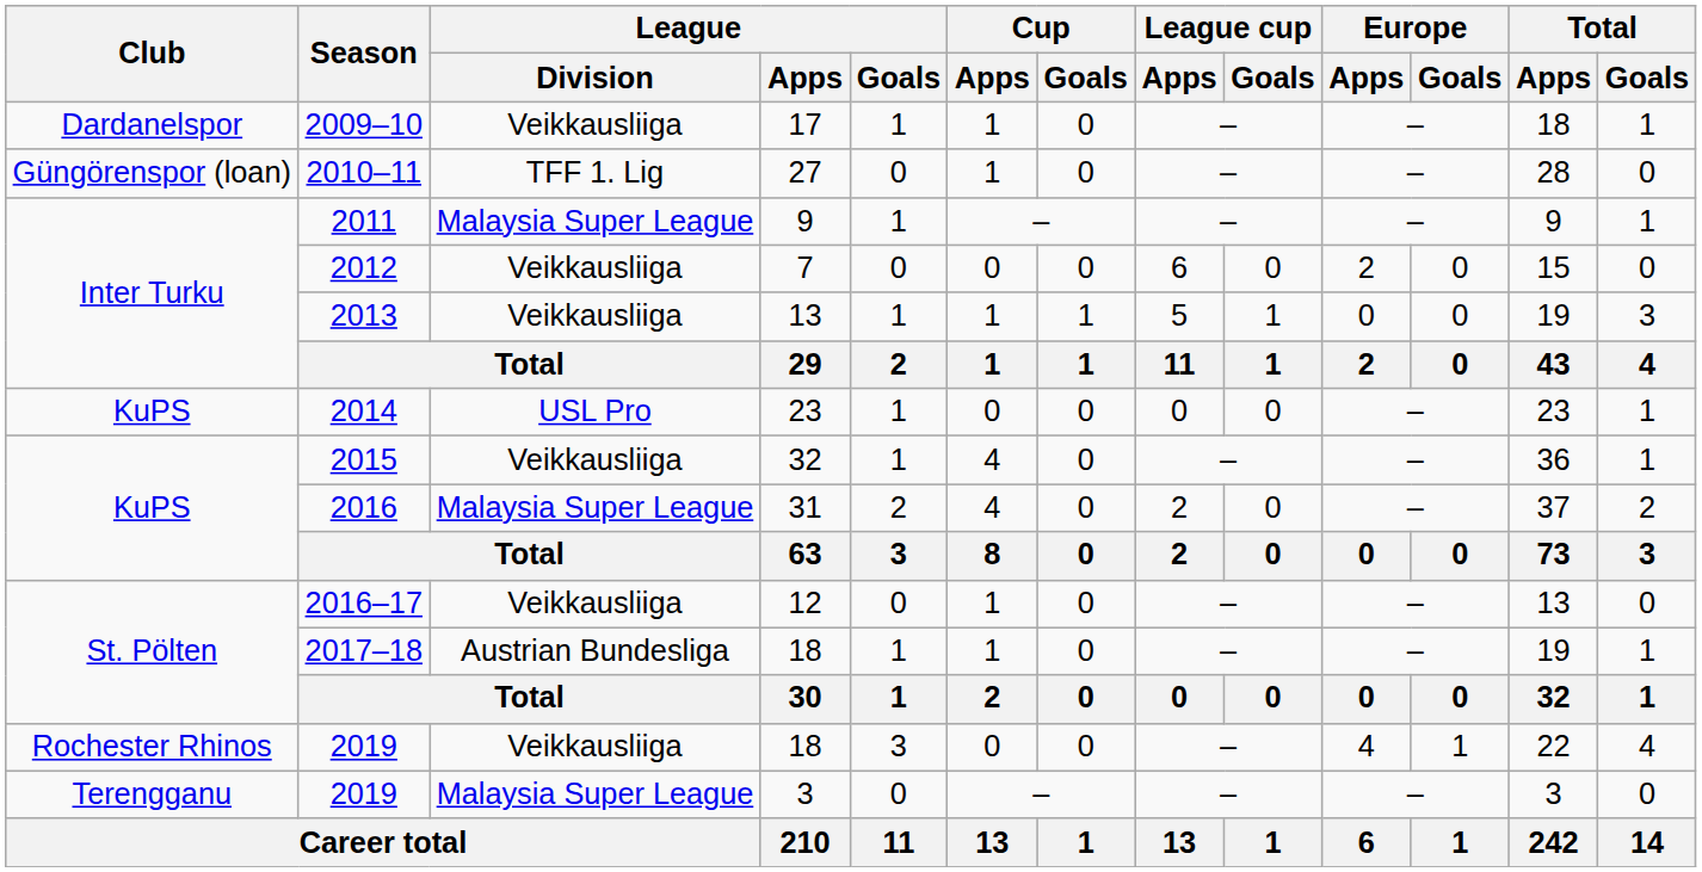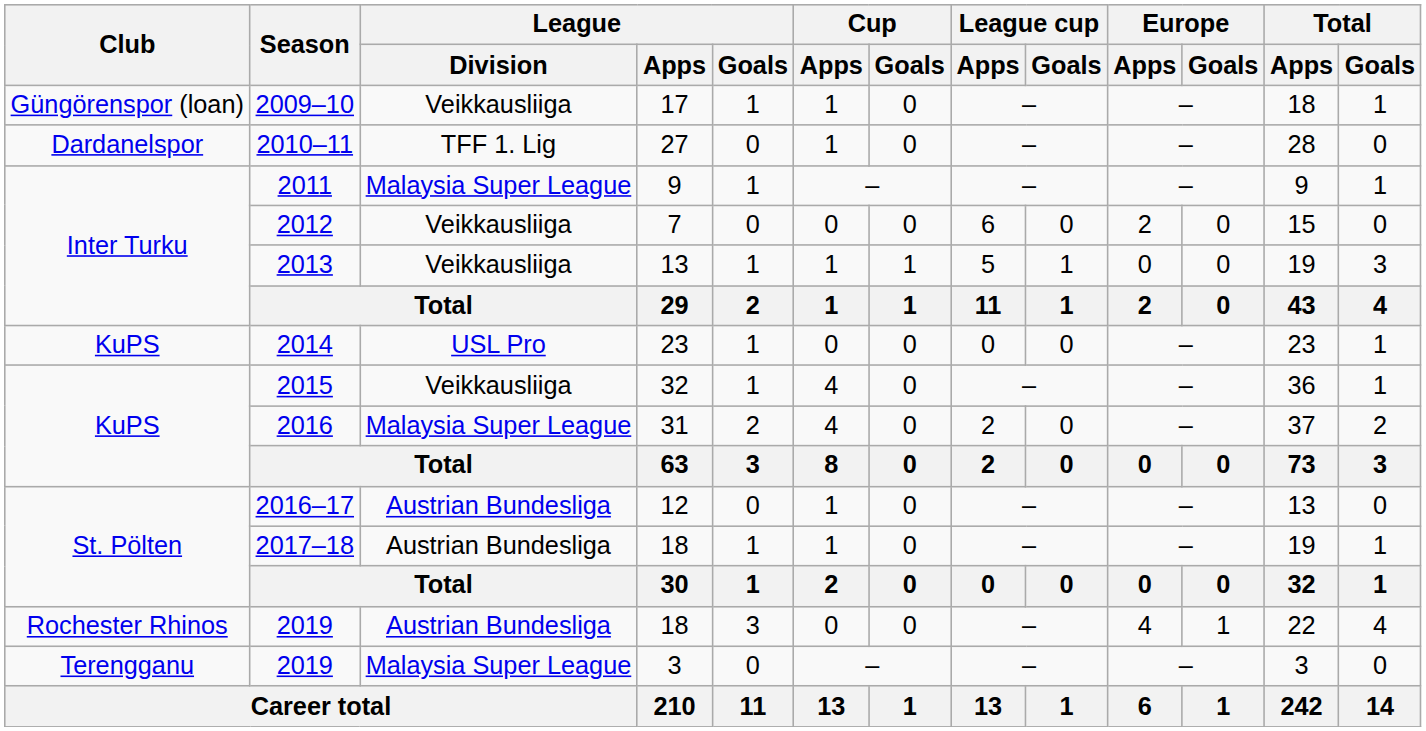2009–10 | Club: Dardanelspor -> Güngörenspor (loan)
2010–11 | Club: Güngörenspor (loan) -> Dardanelspor
2016–17 | League / Division: Veikkausliiga -> Austrian Bundesliga
2019 / 18 | League / Division: Veikkausliiga -> Austrian Bundesliga
